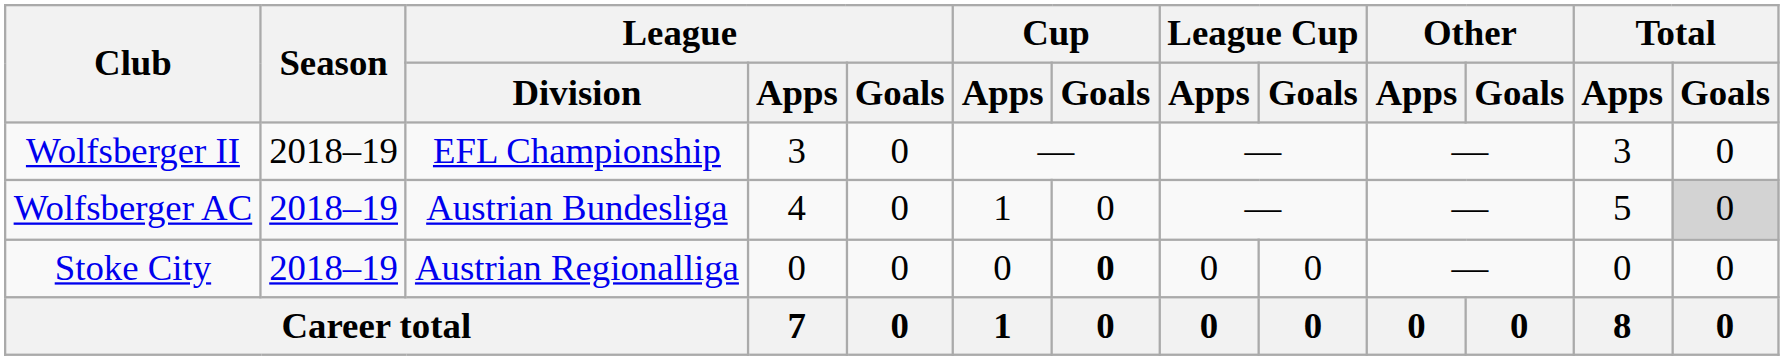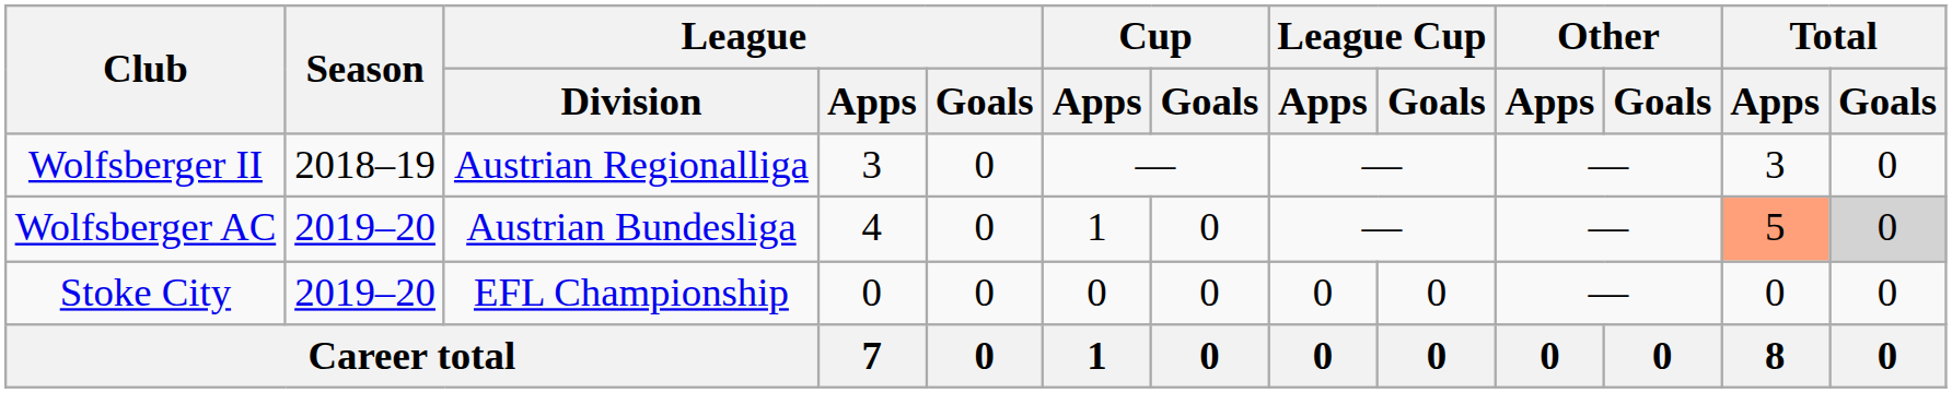Wolfsberger II | League / Division: EFL Championship -> Austrian Regionalliga
Wolfsberger AC | Season: 2018–19 -> 2019–20
Wolfsberger AC | Total / Apps: no background -> lightsalmon background
Stoke City | Season: 2018–19 -> 2019–20
Stoke City | League / Division: Austrian Regionalliga -> EFL Championship
Stoke City | Cup / Goals: bold -> normal
